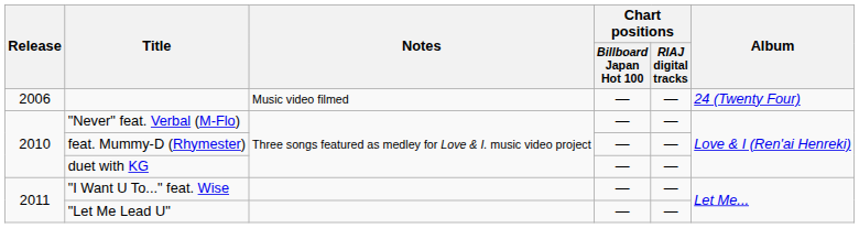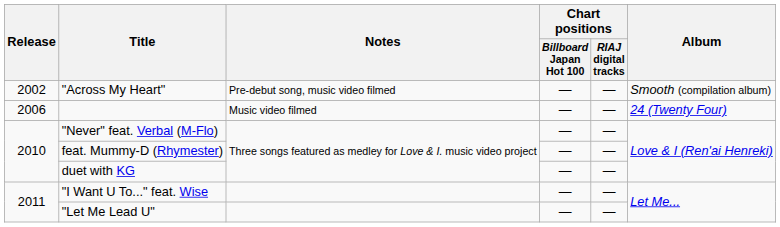+ row: 2002 | "Across My Heart" | Pre-debut song, music video filmed | — | — | Smooth (compilation album)
